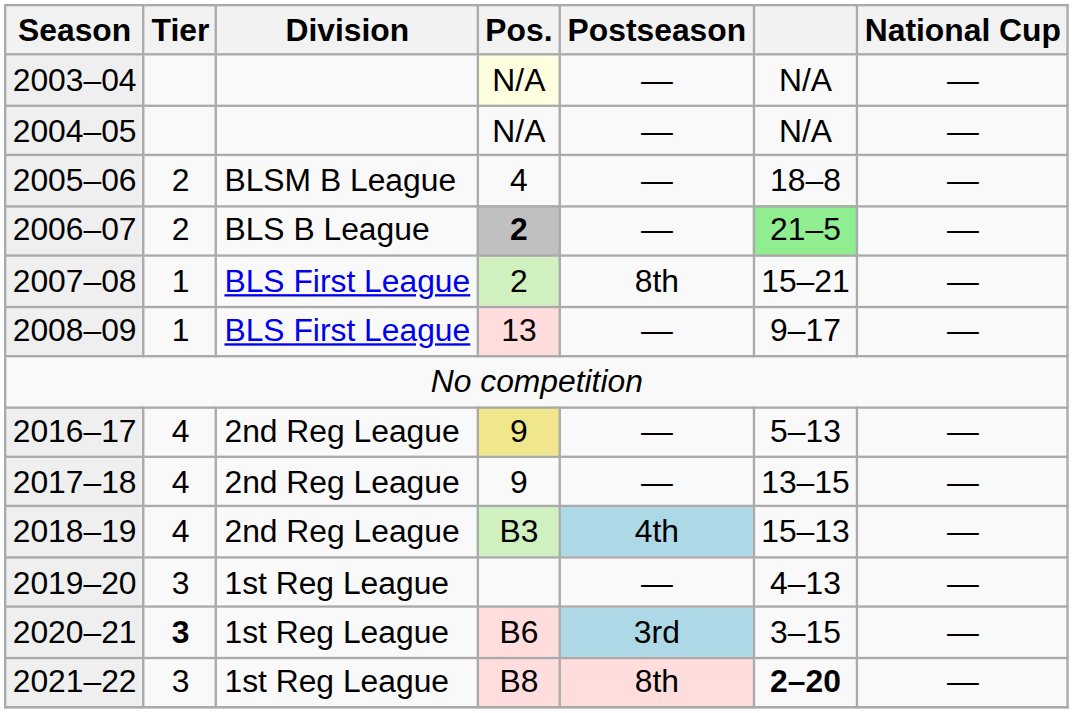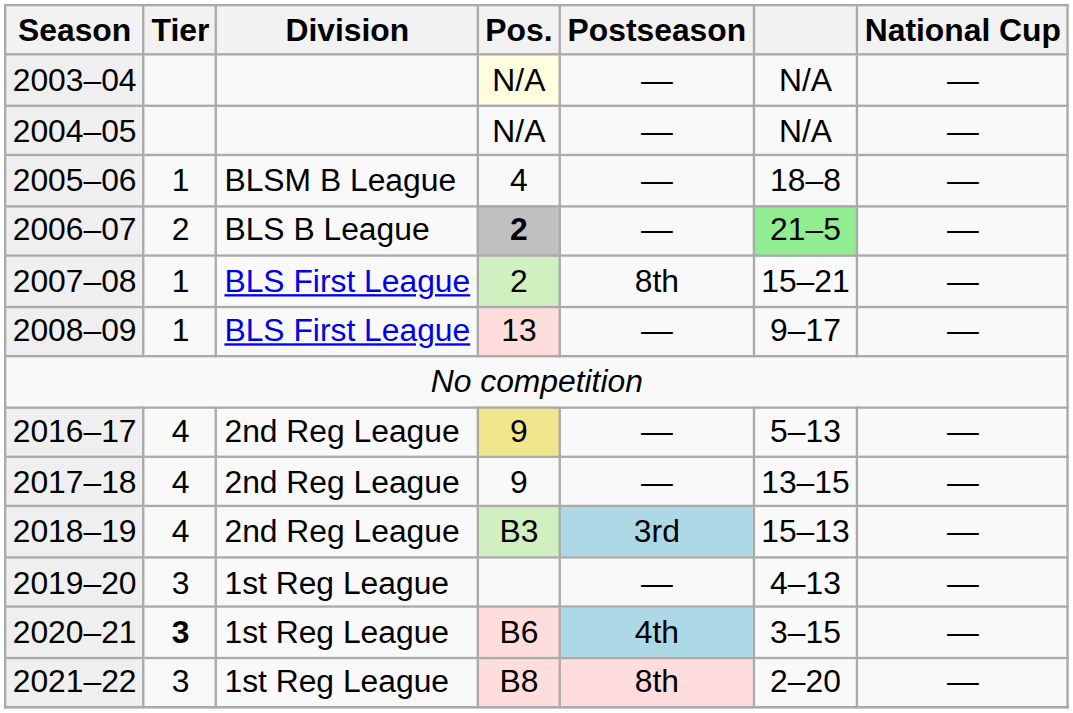2005–06 | Tier: 2 -> 1
2018–19 | Postseason: 4th -> 3rd
2020–21 | Postseason: 3rd -> 4th
2021–22 | column 6: bold -> normal
